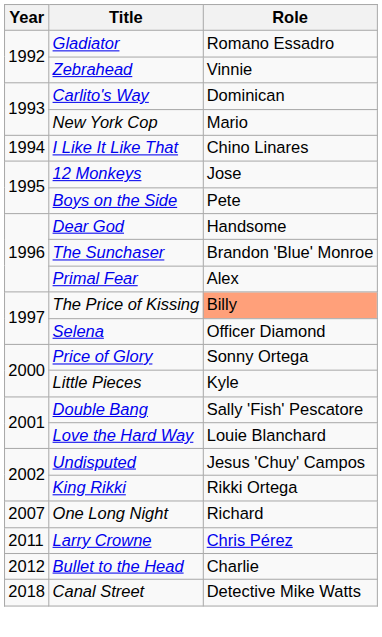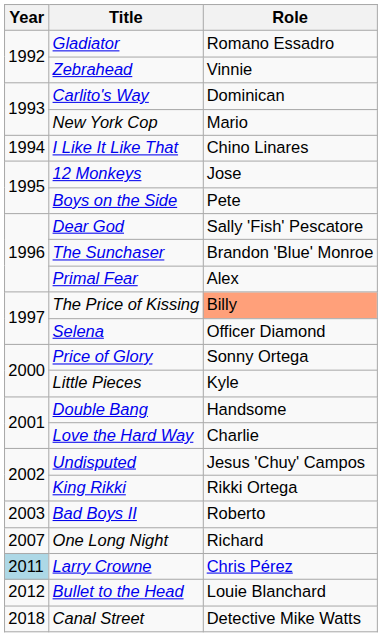Dear God | Role: Handsome -> Sally 'Fish' Pescatore
Double Bang | Role: Sally 'Fish' Pescatore -> Handsome
Love the Hard Way | Role: Louie Blanchard -> Charlie
+ row: 2003 | Bad Boys II | Roberto
Larry Crowne | Year: no background -> lightblue background
Bullet to the Head | Role: Charlie -> Louie Blanchard
